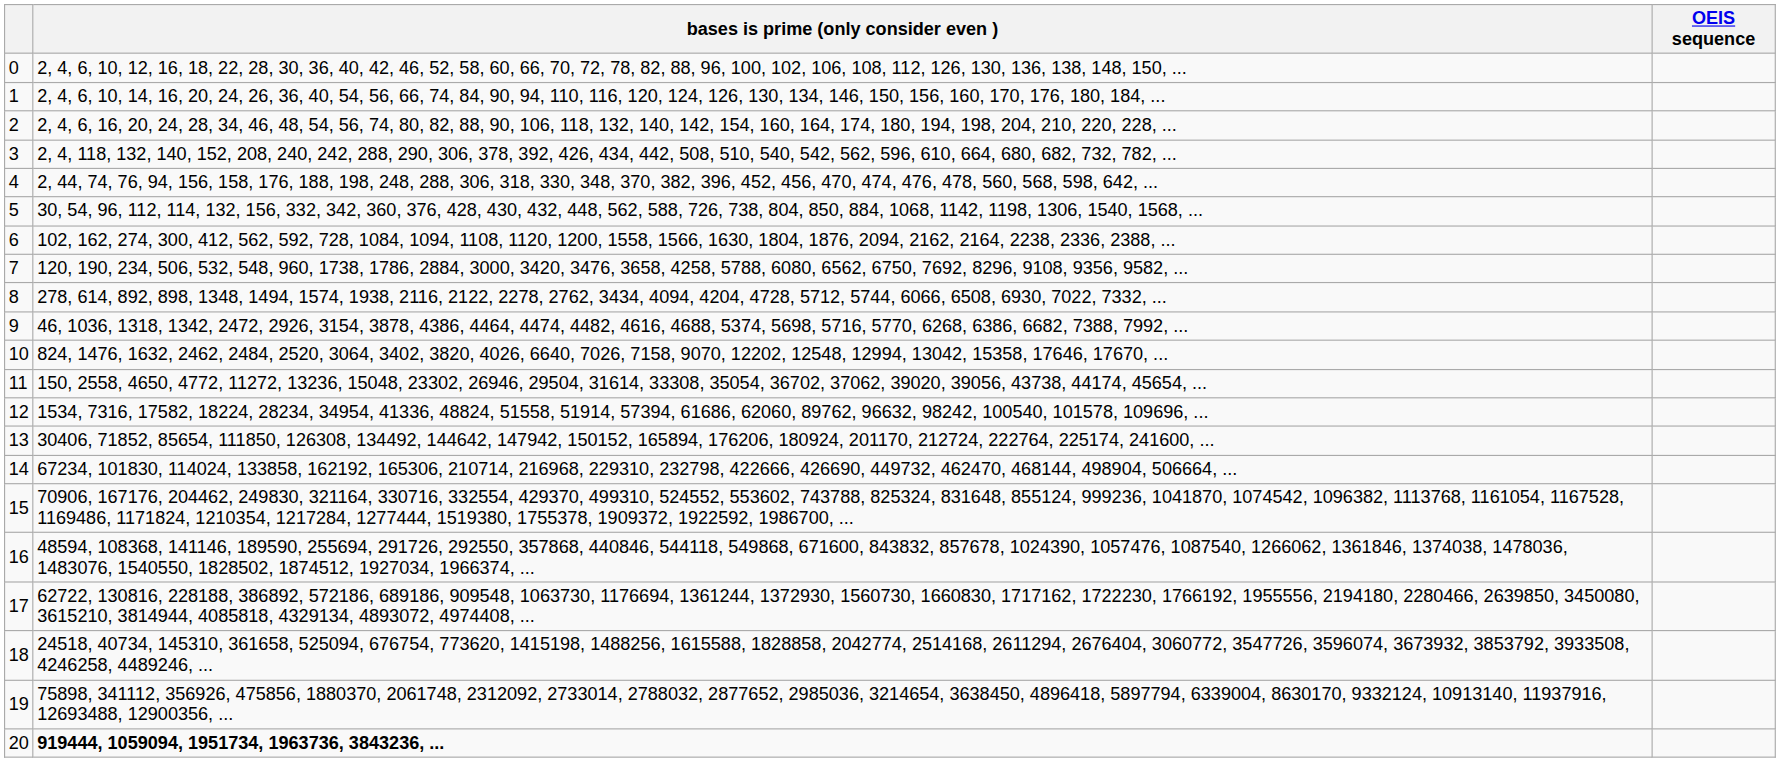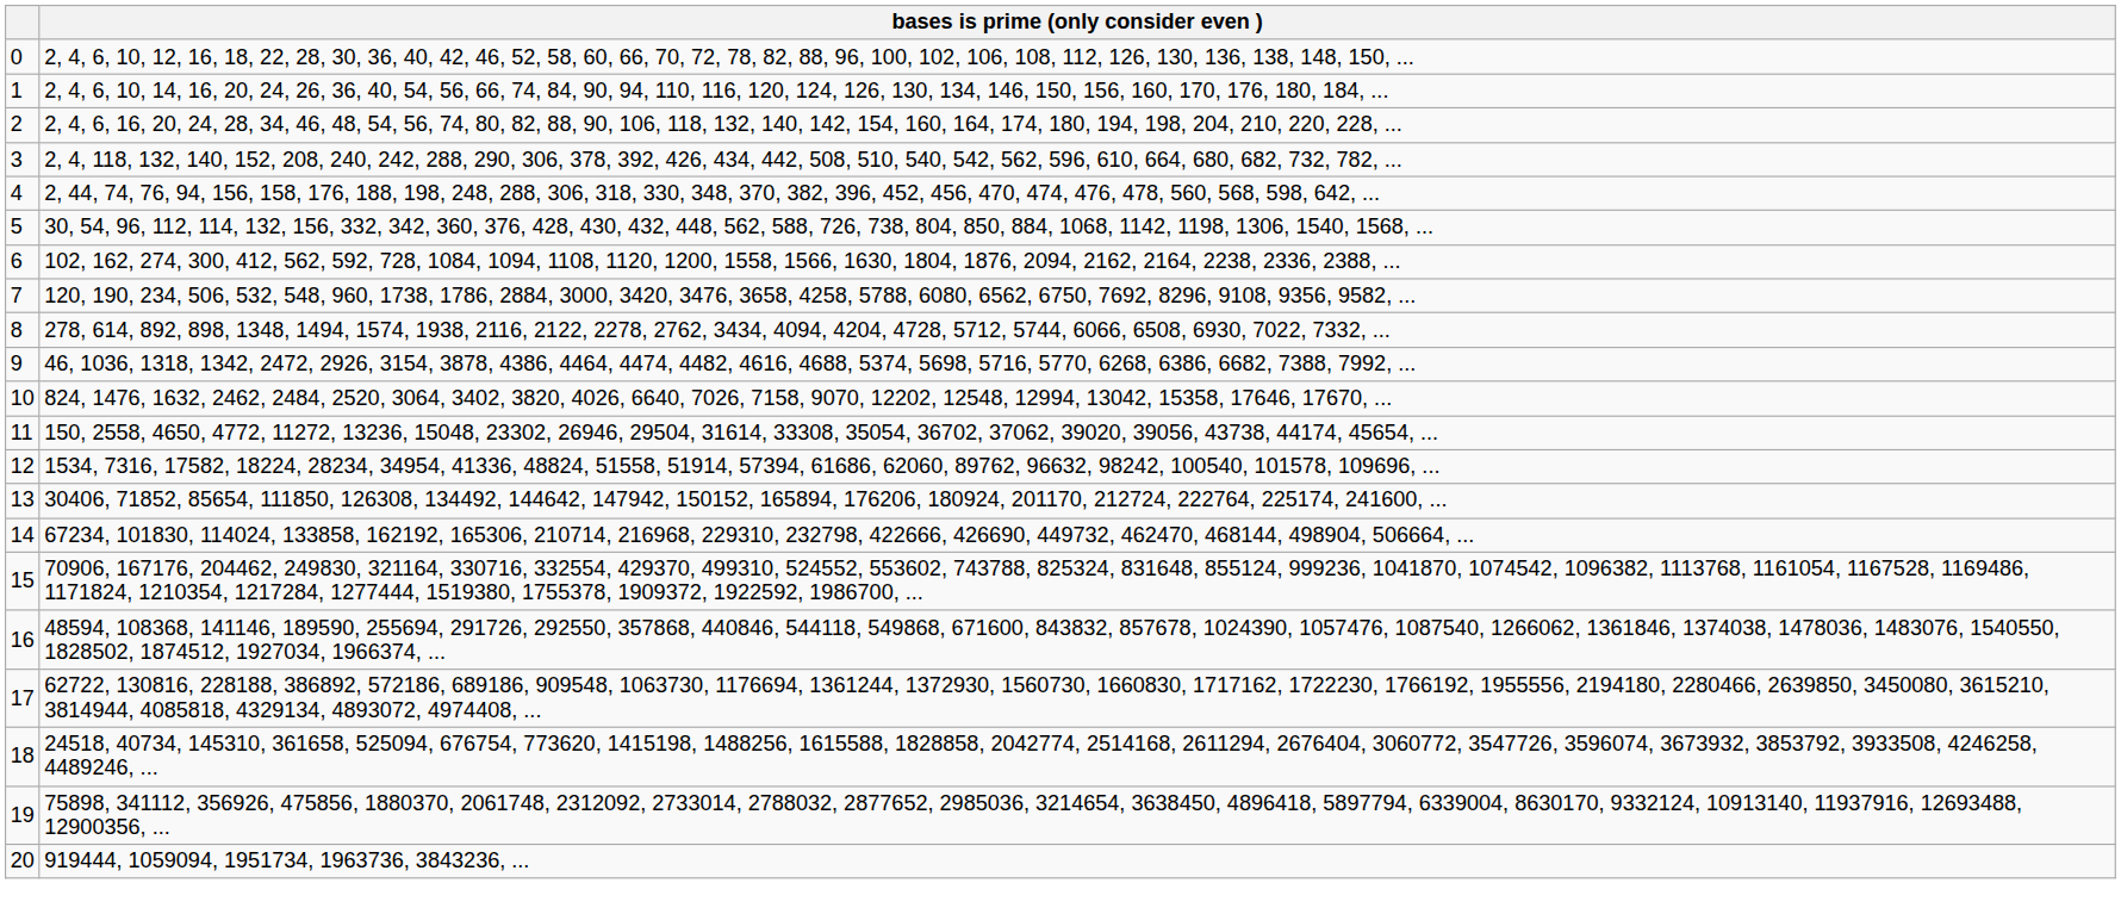- column: OEIS sequence
20 | bases is prime (only consider even ): bold -> normal
